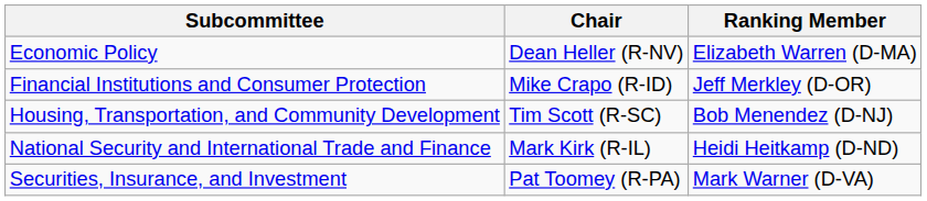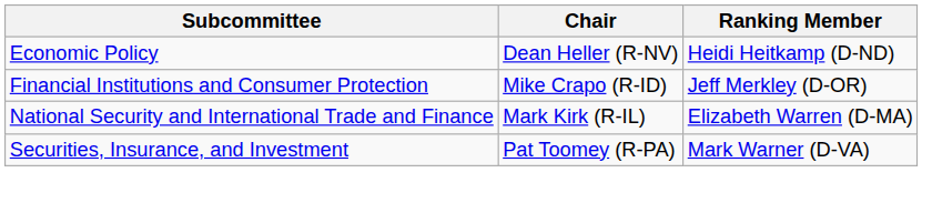Economic Policy | Ranking Member: Elizabeth Warren (D-MA) -> Heidi Heitkamp (D-ND)
- row: Housing, Transportation, and Community Development | Tim Scott (R-SC) | Bob Menendez (D-NJ)
National Security and International Trade and Finance | Ranking Member: Heidi Heitkamp (D-ND) -> Elizabeth Warren (D-MA)
